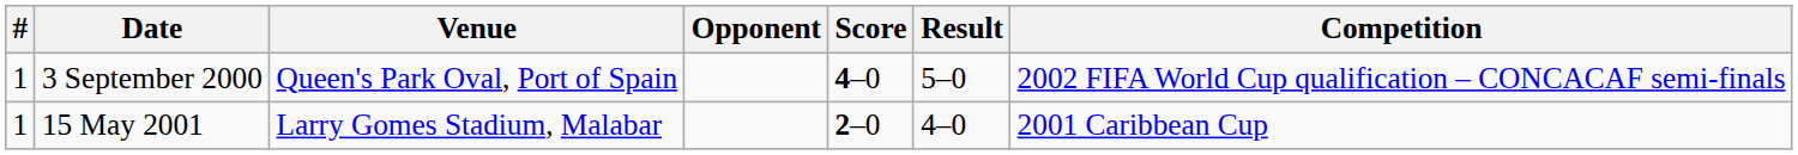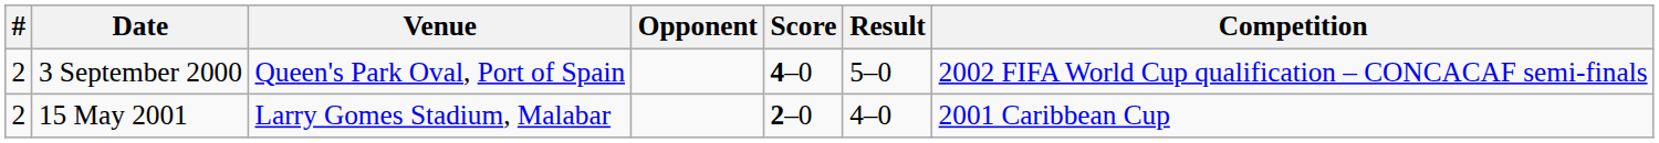3 September 2000 | #: 1 -> 2
15 May 2001 | #: 1 -> 2
